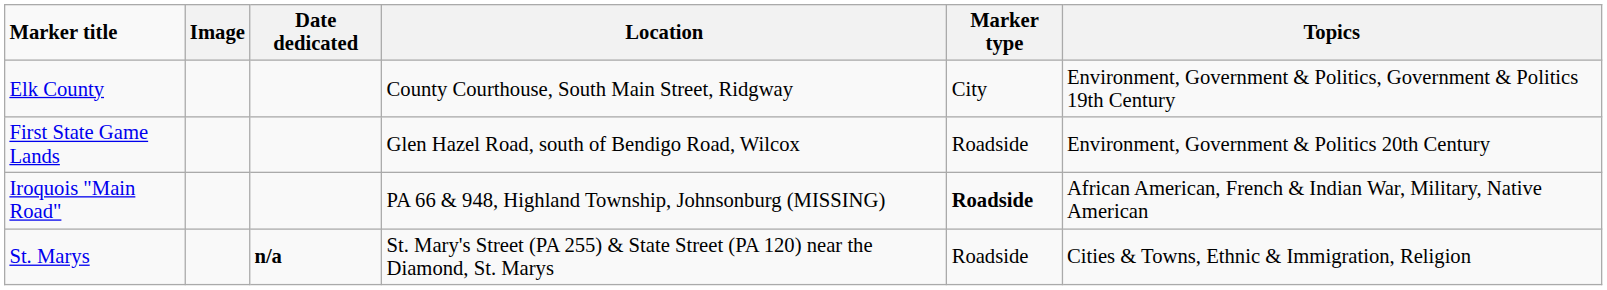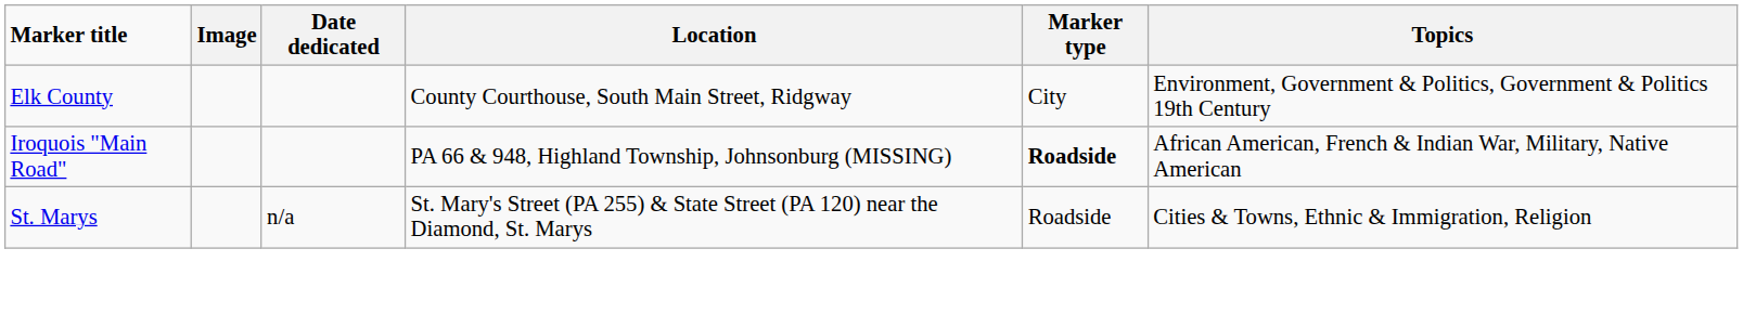- row: First State Game Lands | Glen Hazel Road, south of Bendigo Road, Wilcox | Roadside | Environment, Government & Politics 20th Century
St. Marys | Date dedicated: bold -> normal
